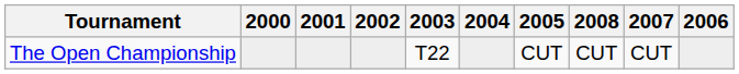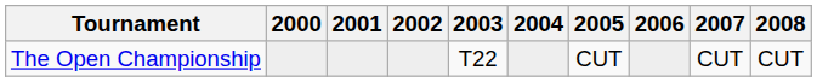columns swapped: 2006 <-> 2008
